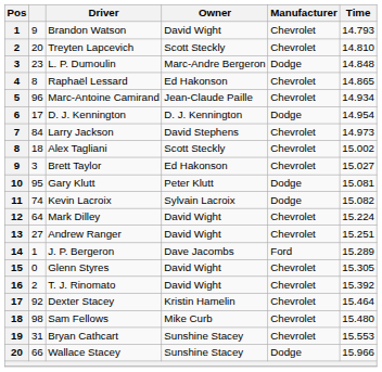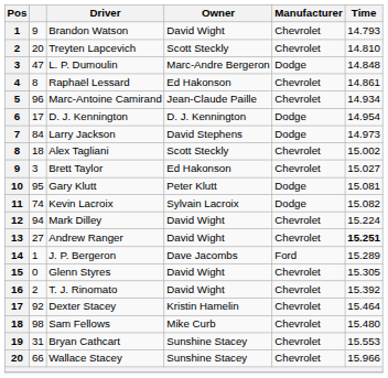L. P. Dumoulin | column 2: 23 -> 47
Raphaël Lessard | Time: 14.865 -> 14.861
Larry Jackson | Manufacturer: Chevrolet -> Dodge
Mark Dilley | column 2: 64 -> 94
Andrew Ranger | Time: normal -> bold
Wallace Stacey | Manufacturer: Dodge -> Chevrolet
